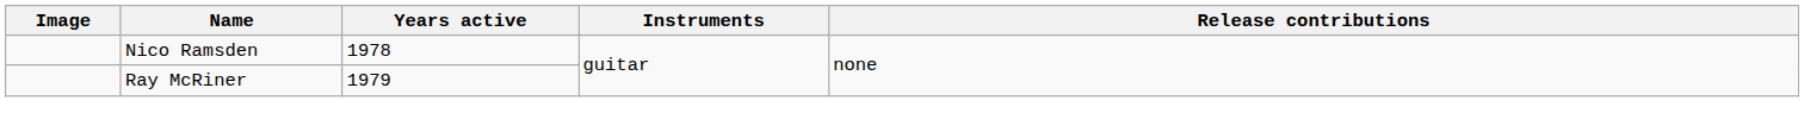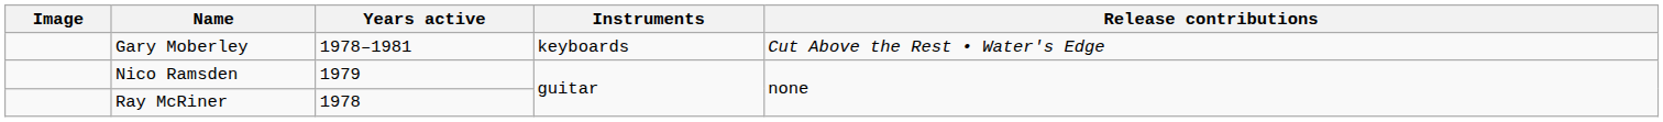+ row: Gary Moberley | 1978–1981 | keyboards | Cut Above the Rest • Water's Edge
Nico Ramsden | Years active: 1978 -> 1979
Ray McRiner | Years active: 1979 -> 1978
